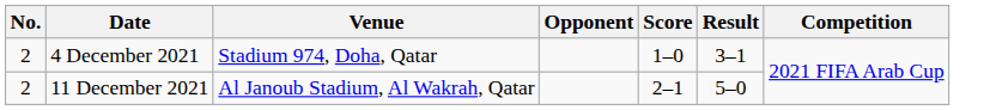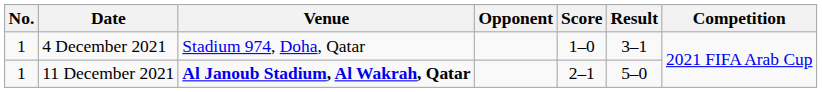4 December 2021 | No.: 2 -> 1
11 December 2021 | No.: 2 -> 1
11 December 2021 | Venue: normal -> bold
